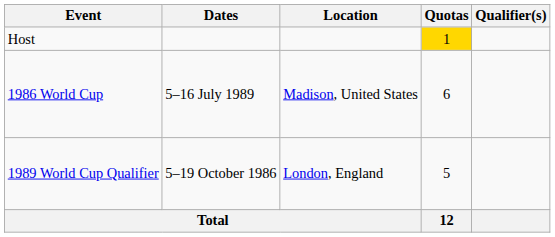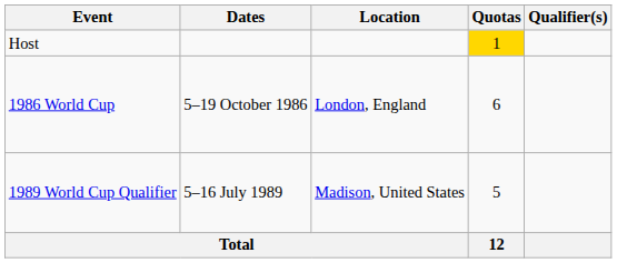1986 World Cup | Dates: 5–16 July 1989 -> 5–19 October 1986
1986 World Cup | Location: Madison, United States -> London, England
1989 World Cup Qualifier | Dates: 5–19 October 1986 -> 5–16 July 1989
1989 World Cup Qualifier | Location: London, England -> Madison, United States
